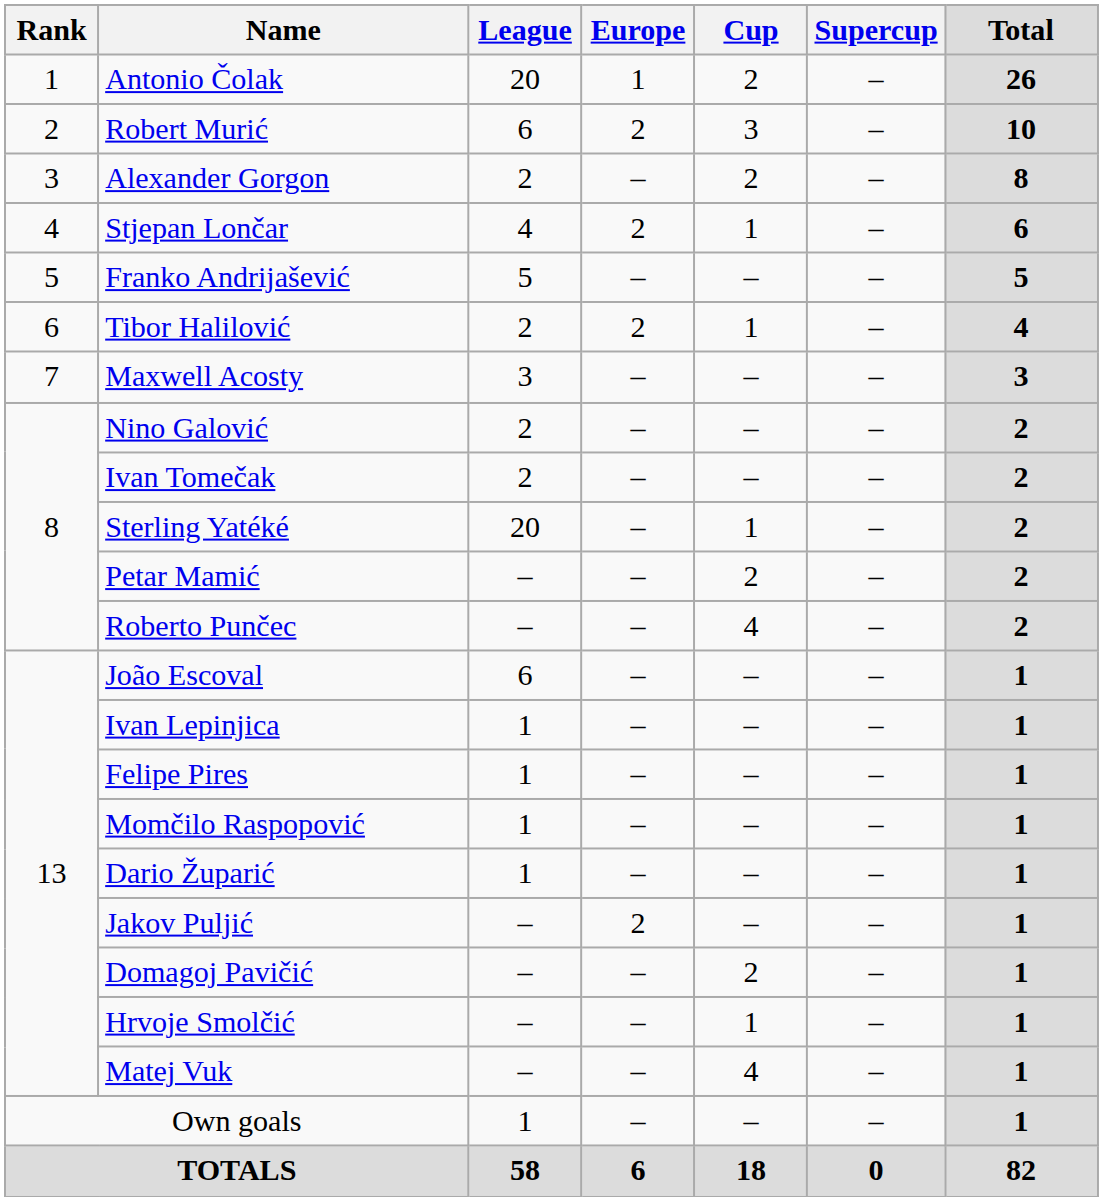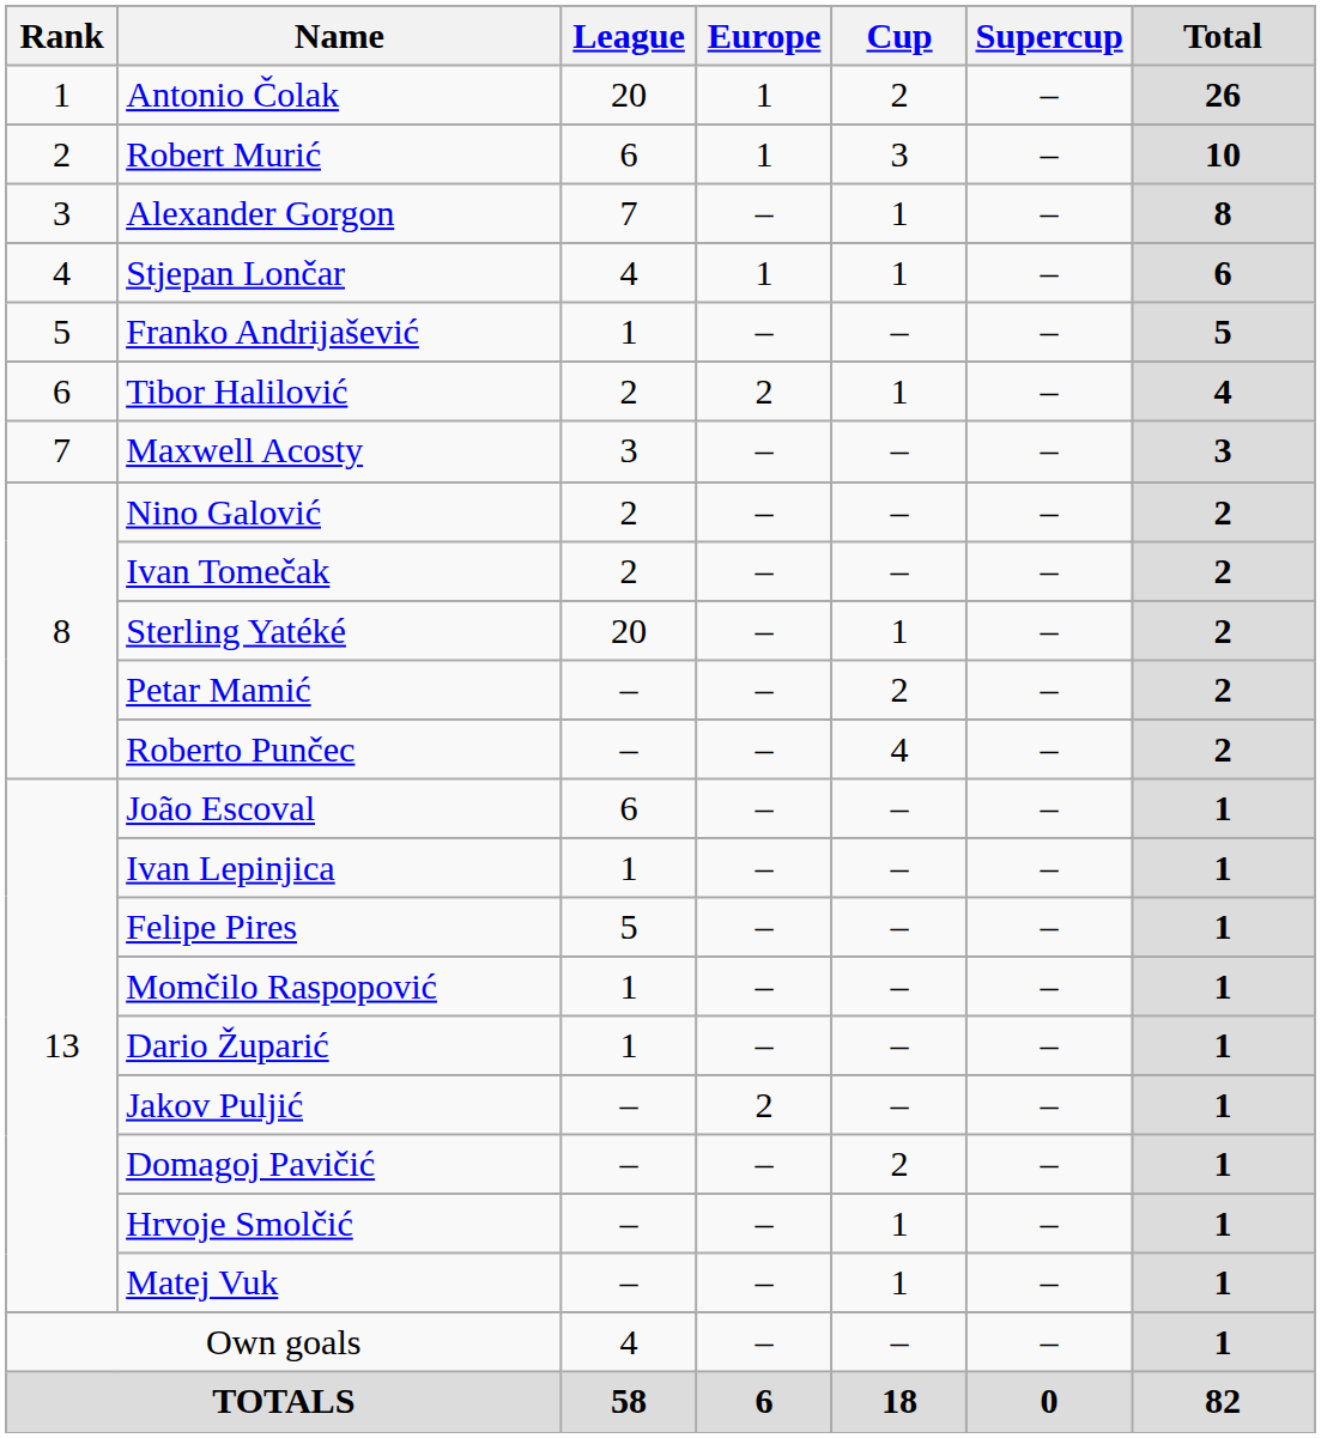Robert Murić | Europe: 2 -> 1
Alexander Gorgon | League: 2 -> 7
Alexander Gorgon | Cup: 2 -> 1
Stjepan Lončar | Europe: 2 -> 1
Franko Andrijašević | League: 5 -> 1
Felipe Pires | League: 1 -> 5
Matej Vuk | Cup: 4 -> 1
Own goals | League: 1 -> 4
